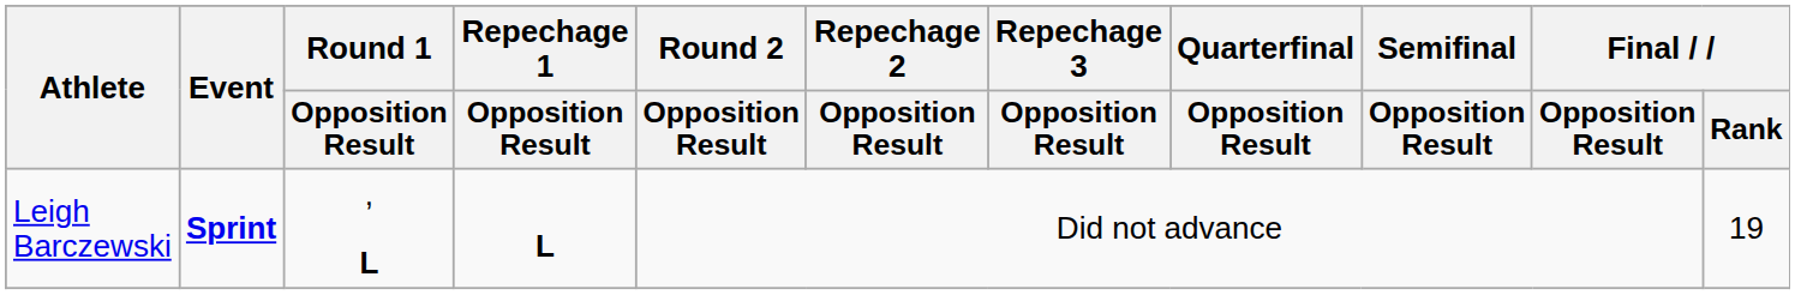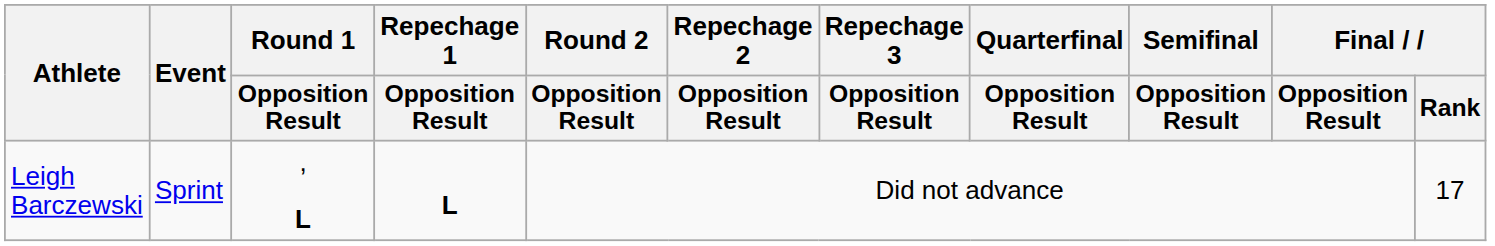Leigh Barczewski | Event: bold -> normal
Leigh Barczewski | Final / Rank: 19 -> 17
